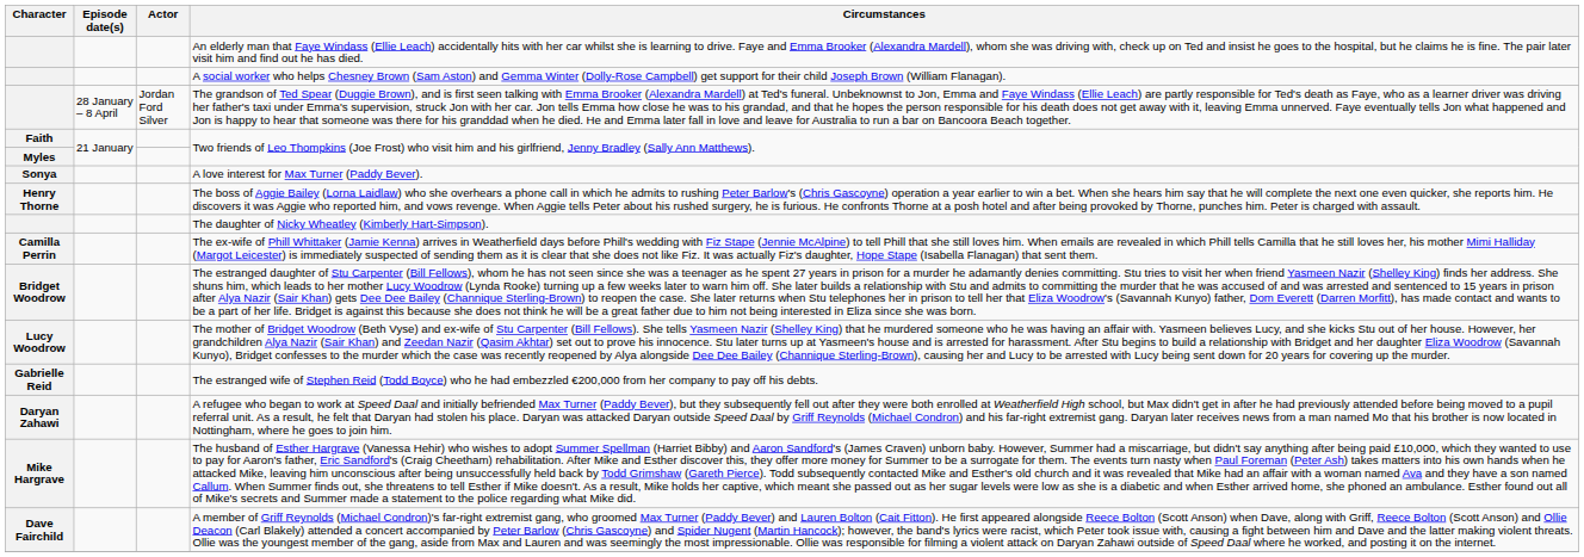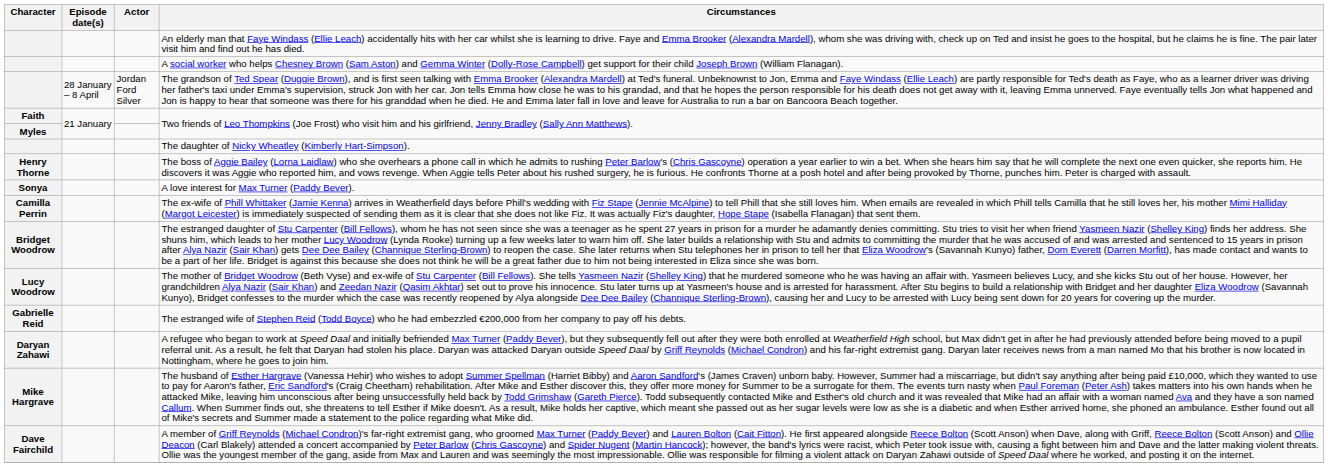rows swapped: The daughter of Nicky Wheatley (Kimberly Hart-Simpson). <-> A love interest for Max Turner (Paddy Bever).
